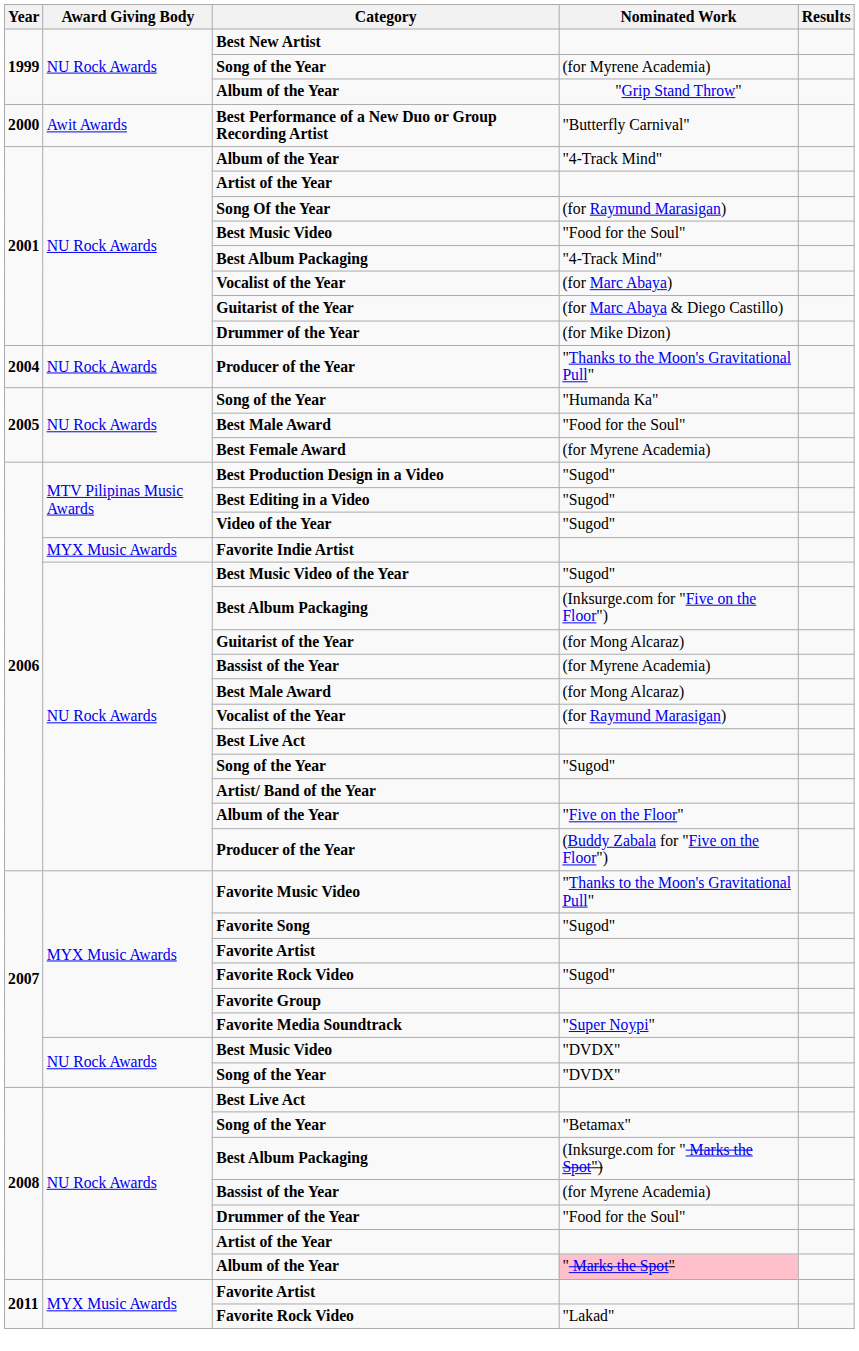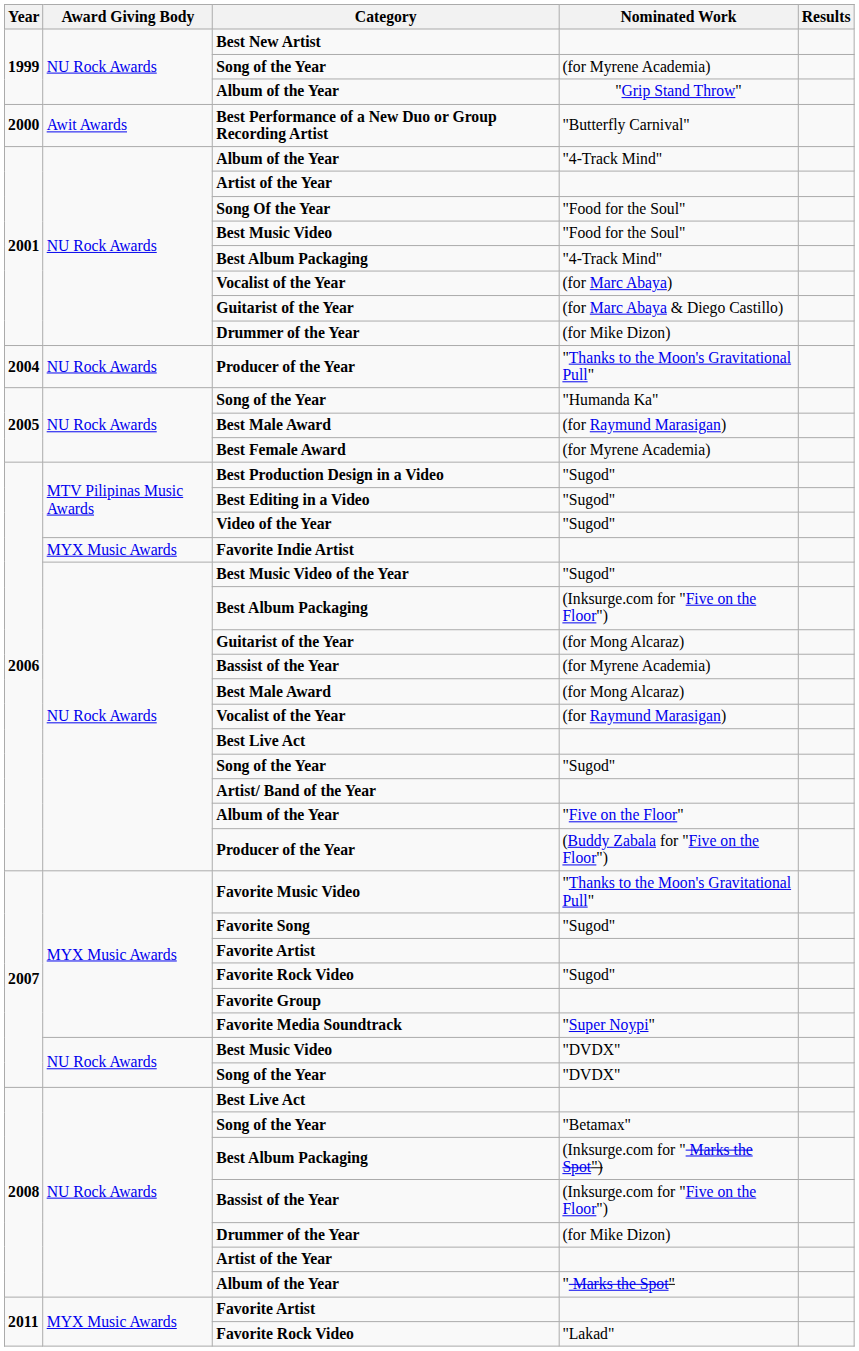Song Of the Year | Nominated Work: (for Raymund Marasigan) -> "Food for the Soul"
2005 / Best Male Award | Nominated Work: "Food for the Soul" -> (for Raymund Marasigan)
2008 / Bassist of the Year | Nominated Work: (for Myrene Academia) -> (Inksurge.com for "Five on the Floor")
2008 / Drummer of the Year | Nominated Work: "Food for the Soul" -> (for Mike Dizon)
2008 / Album of the Year | Nominated Work: pink background -> no background
